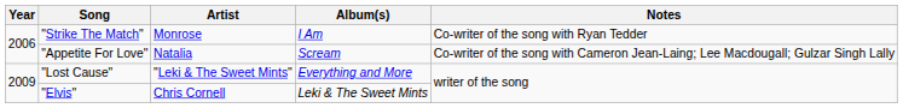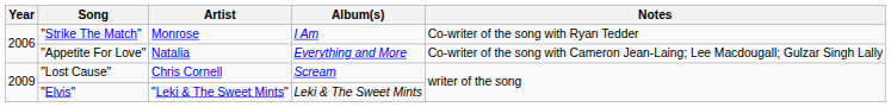"Appetite For Love" | Album(s): Scream -> Everything and More
"Lost Cause" | Artist: "Leki & The Sweet Mints" -> Chris Cornell
"Lost Cause" | Album(s): Everything and More -> Scream
"Elvis" | Artist: Chris Cornell -> "Leki & The Sweet Mints"
